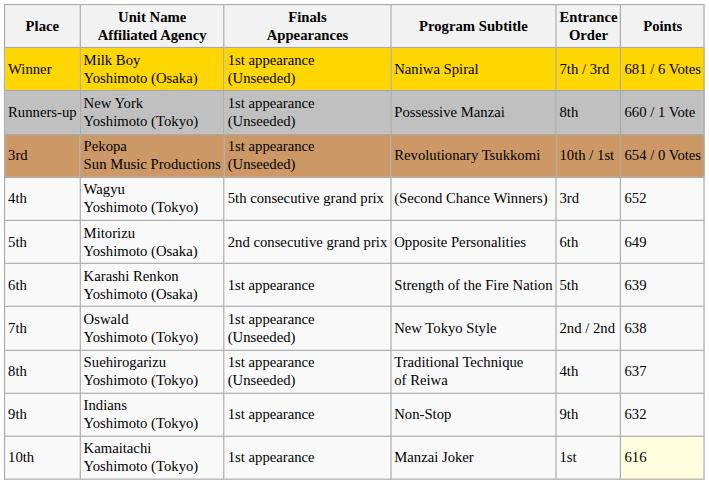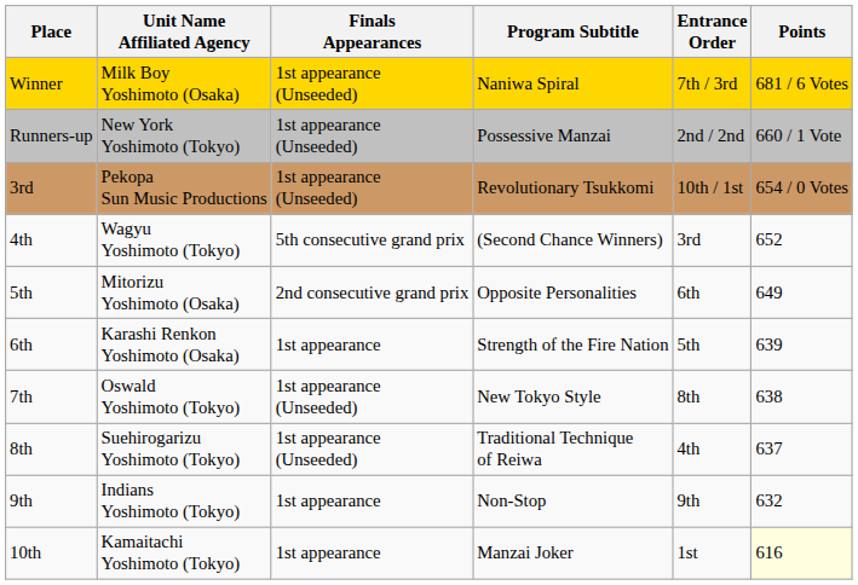Runners-up | Entrance Order: 8th -> 2nd / 2nd
7th | Entrance Order: 2nd / 2nd -> 8th
